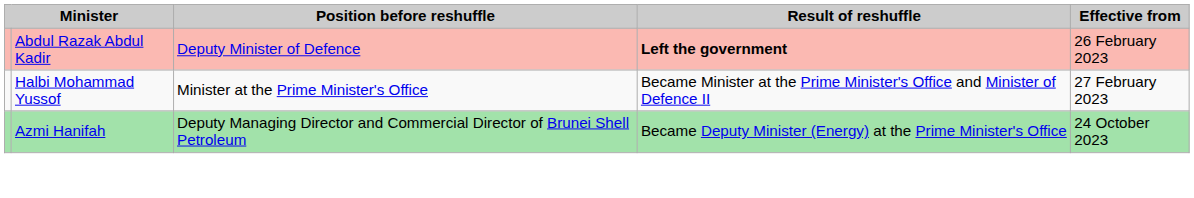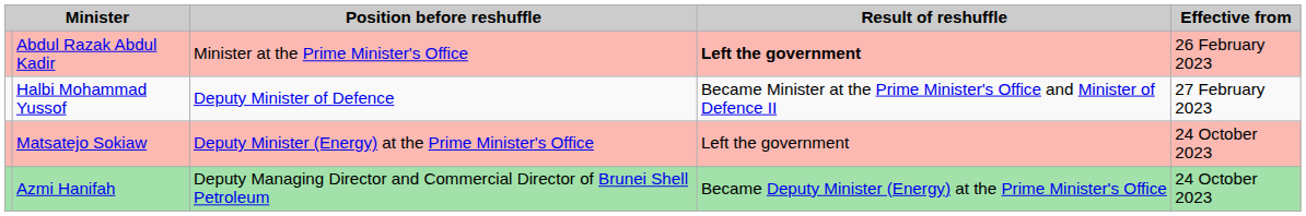Abdul Razak Abdul Kadir | Position before reshuffle: Deputy Minister of Defence -> Minister at the Prime Minister's Office
Halbi Mohammad Yussof | Position before reshuffle: Minister at the Prime Minister's Office -> Deputy Minister of Defence
+ row: Matsatejo Sokiaw | Deputy Minister (Energy) at the Prime Minister's Office | Left the government | 24 October 2023
